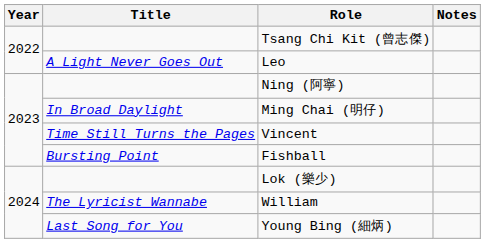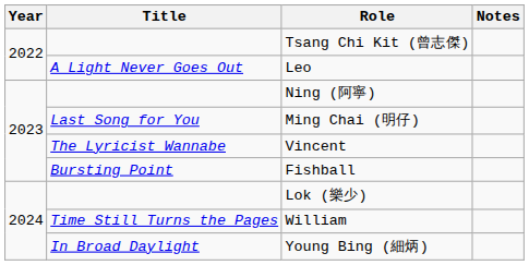Ming Chai (明仔) | Title: In Broad Daylight -> Last Song for You
Vincent | Title: Time Still Turns the Pages -> The Lyricist Wannabe
William | Title: The Lyricist Wannabe -> Time Still Turns the Pages
Young Bing (細炳) | Title: Last Song for You -> In Broad Daylight
